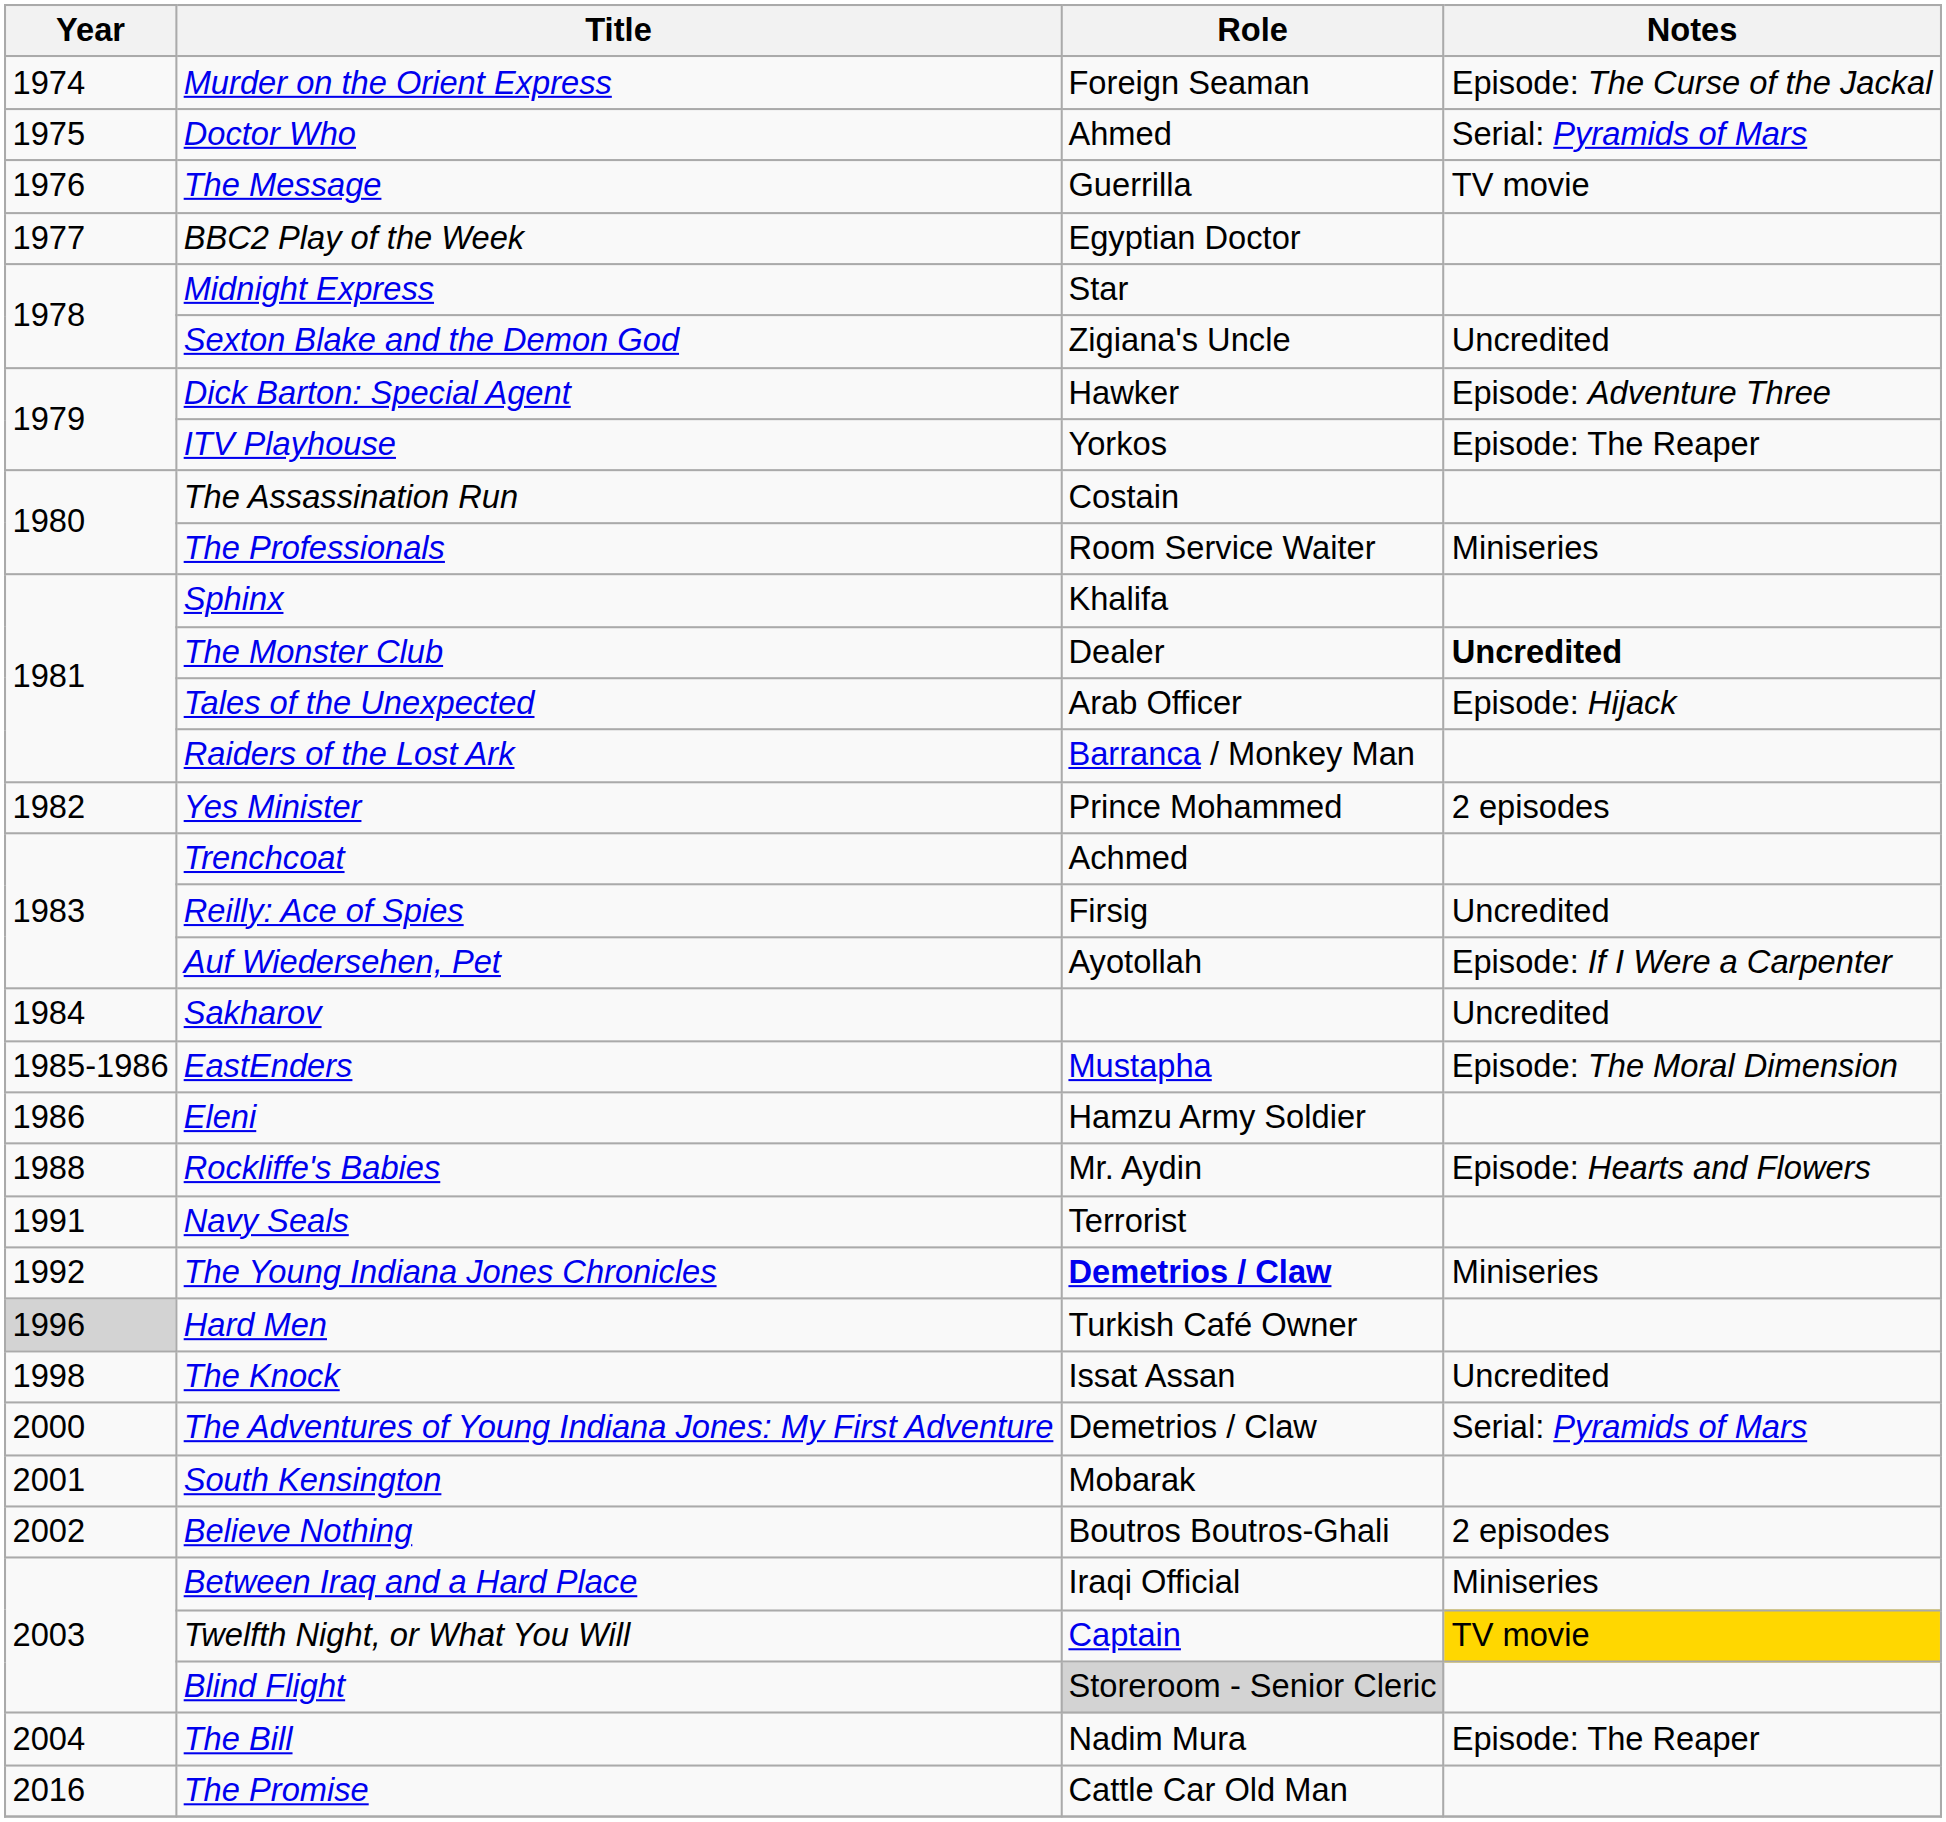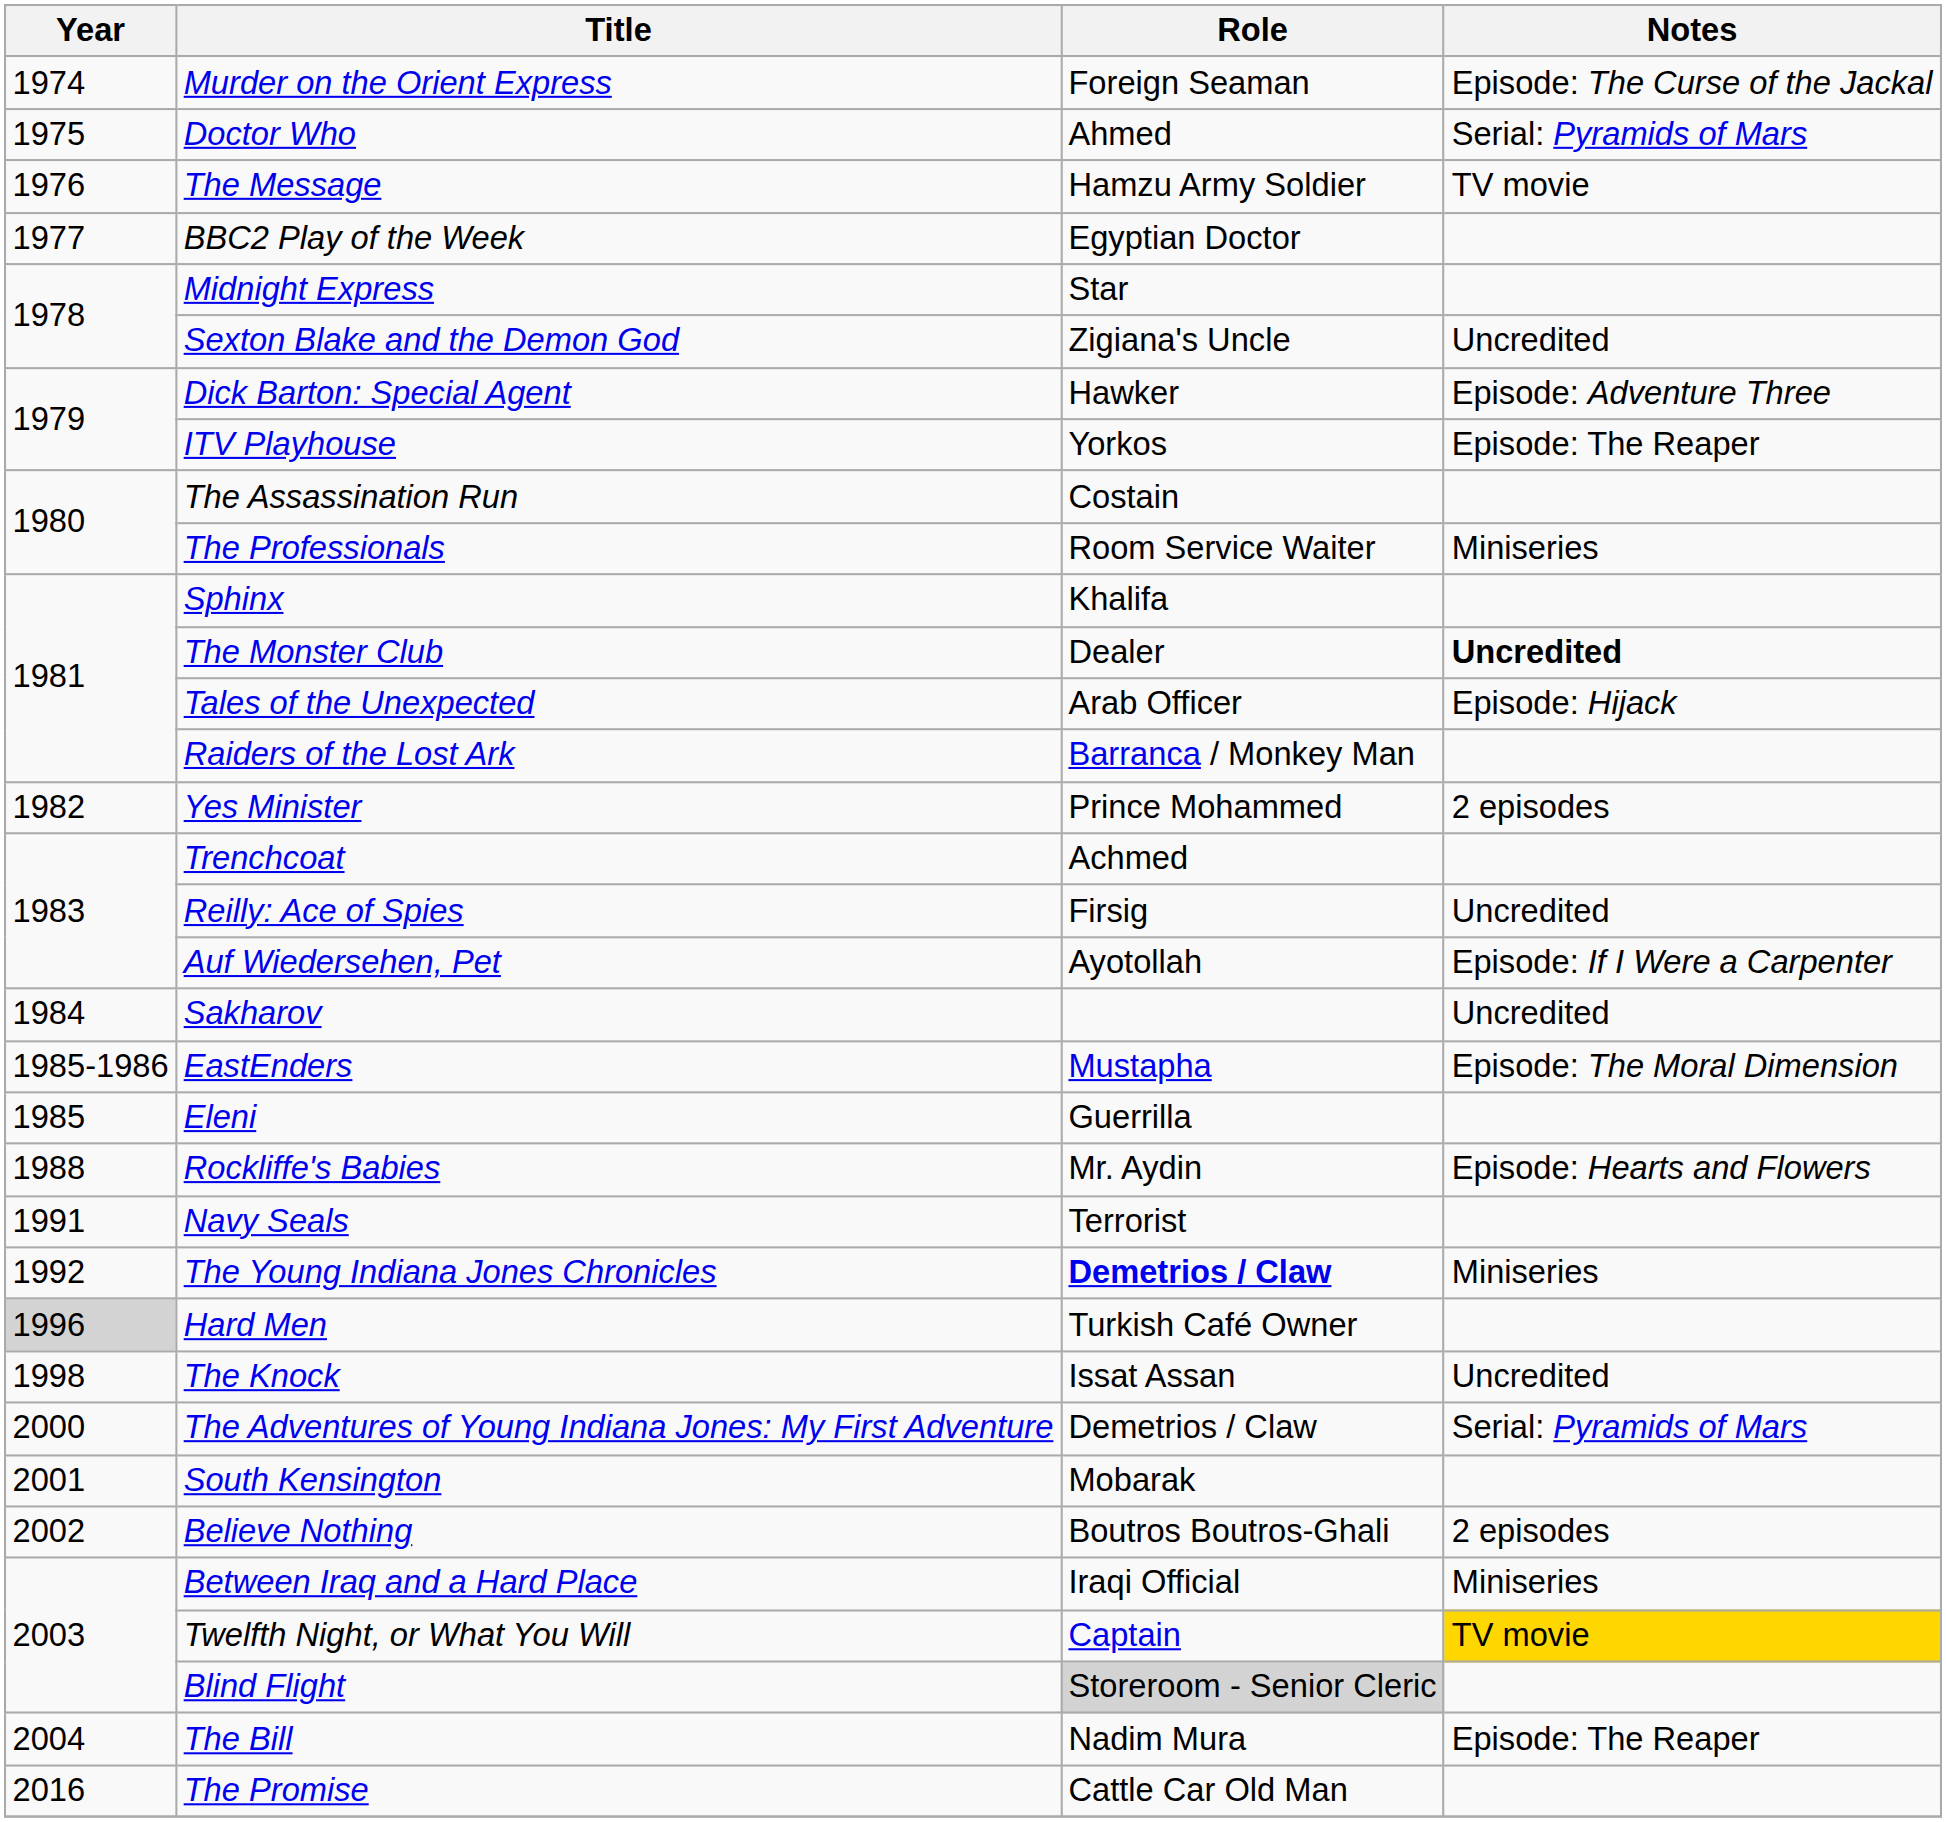The Message | Role: Guerrilla -> Hamzu Army Soldier
Eleni | Year: 1986 -> 1985
Eleni | Role: Hamzu Army Soldier -> Guerrilla
